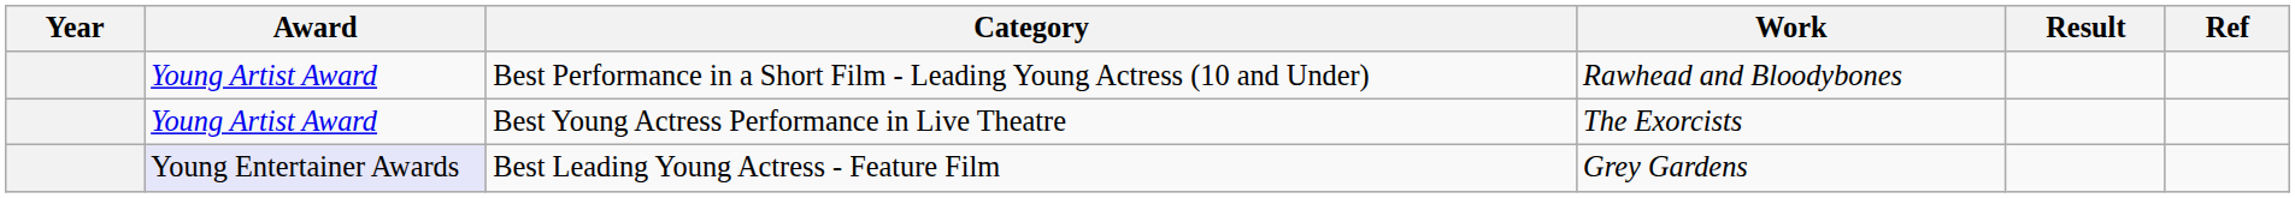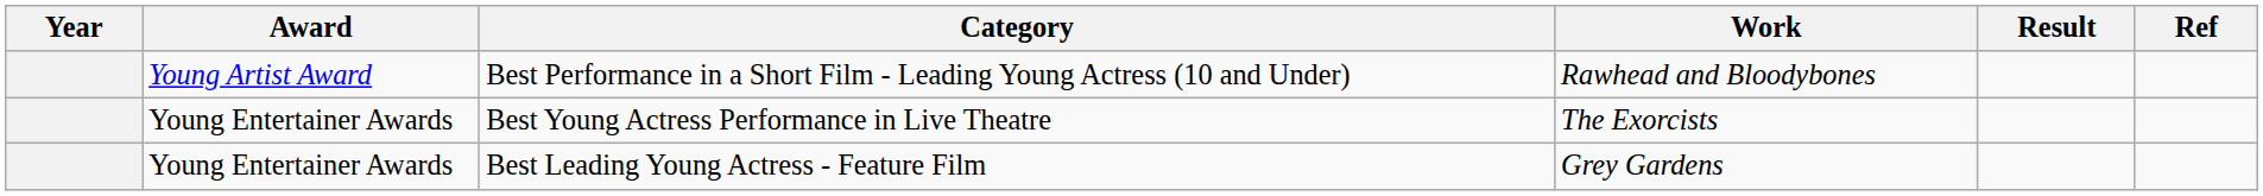Best Young Actress Performance in Live Theatre | Award: Young Artist Award -> Young Entertainer Awards
Best Leading Young Actress - Feature Film | Award: lavender background -> no background
